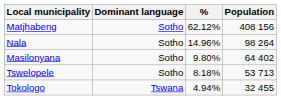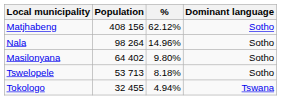columns swapped: Population <-> Dominant language
